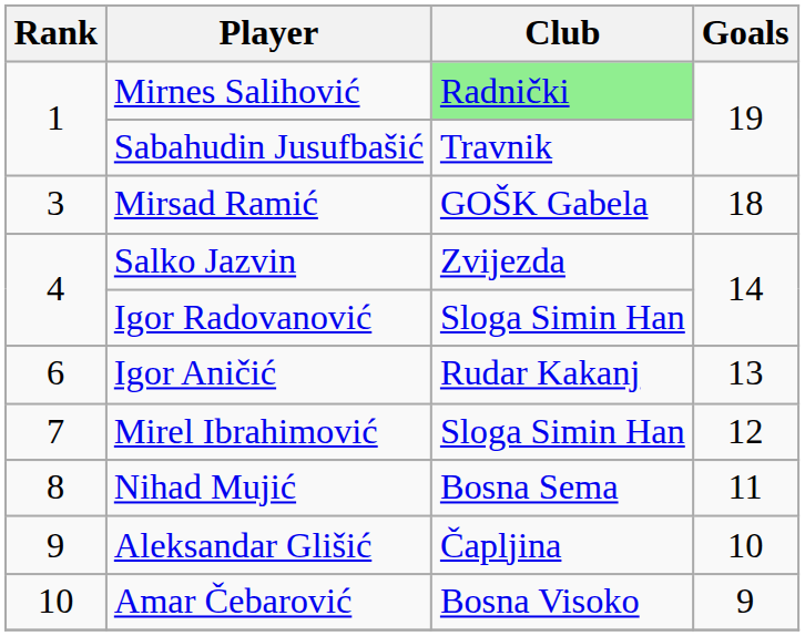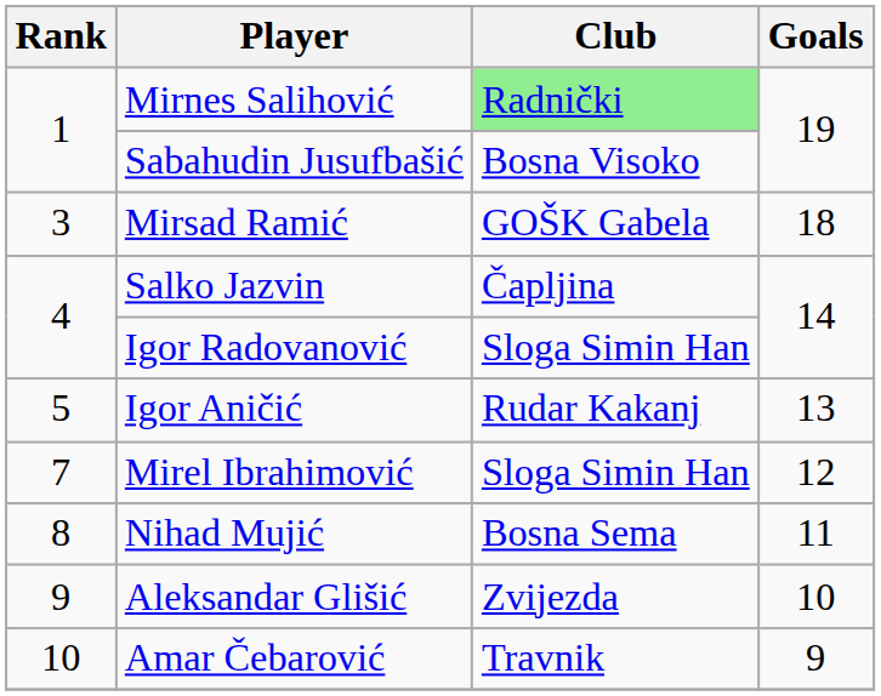Sabahudin Jusufbašić | Club: Travnik -> Bosna Visoko
Salko Jazvin | Club: Zvijezda -> Čapljina
Igor Aničić | Rank: 6 -> 5
Aleksandar Glišić | Club: Čapljina -> Zvijezda
Amar Čebarović | Club: Bosna Visoko -> Travnik
